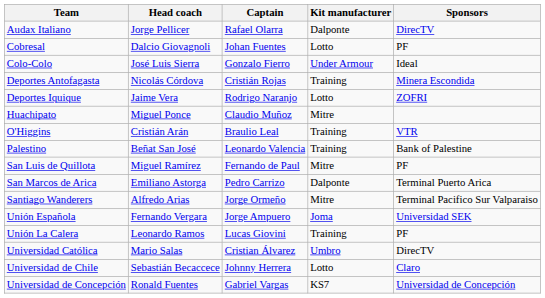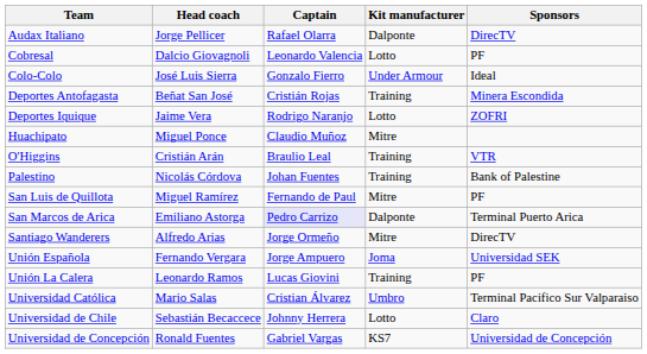Cobresal | Captain: Johan Fuentes -> Leonardo Valencia
Deportes Antofagasta | Head coach: Nicolás Córdova -> Beñat San José
Palestino | Head coach: Beñat San José -> Nicolás Córdova
Palestino | Captain: Leonardo Valencia -> Johan Fuentes
San Marcos de Arica | Captain: no background -> lavender background
Santiago Wanderers | Sponsors: Terminal Pacifico Sur Valparaiso -> DirecTV
Universidad Católica | Sponsors: DirecTV -> Terminal Pacifico Sur Valparaiso
